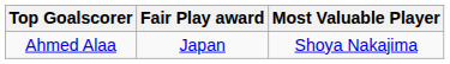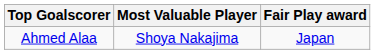columns swapped: Most Valuable Player <-> Fair Play award
